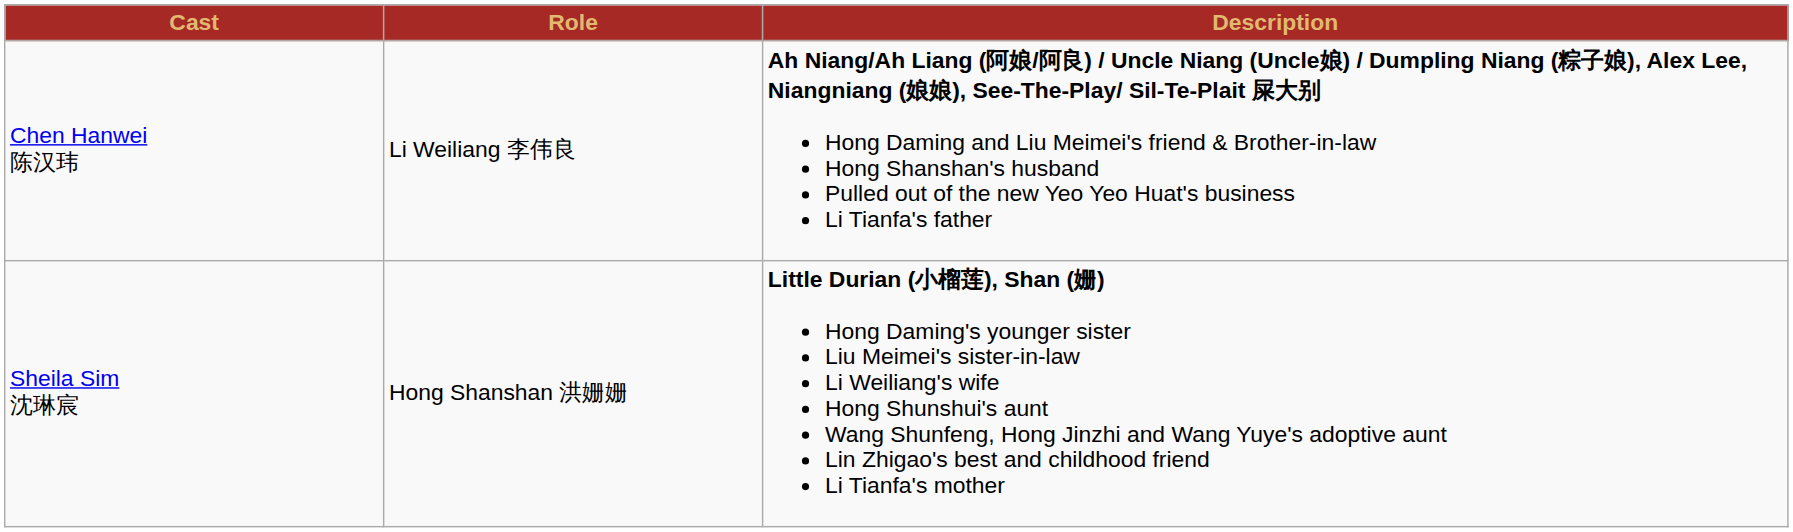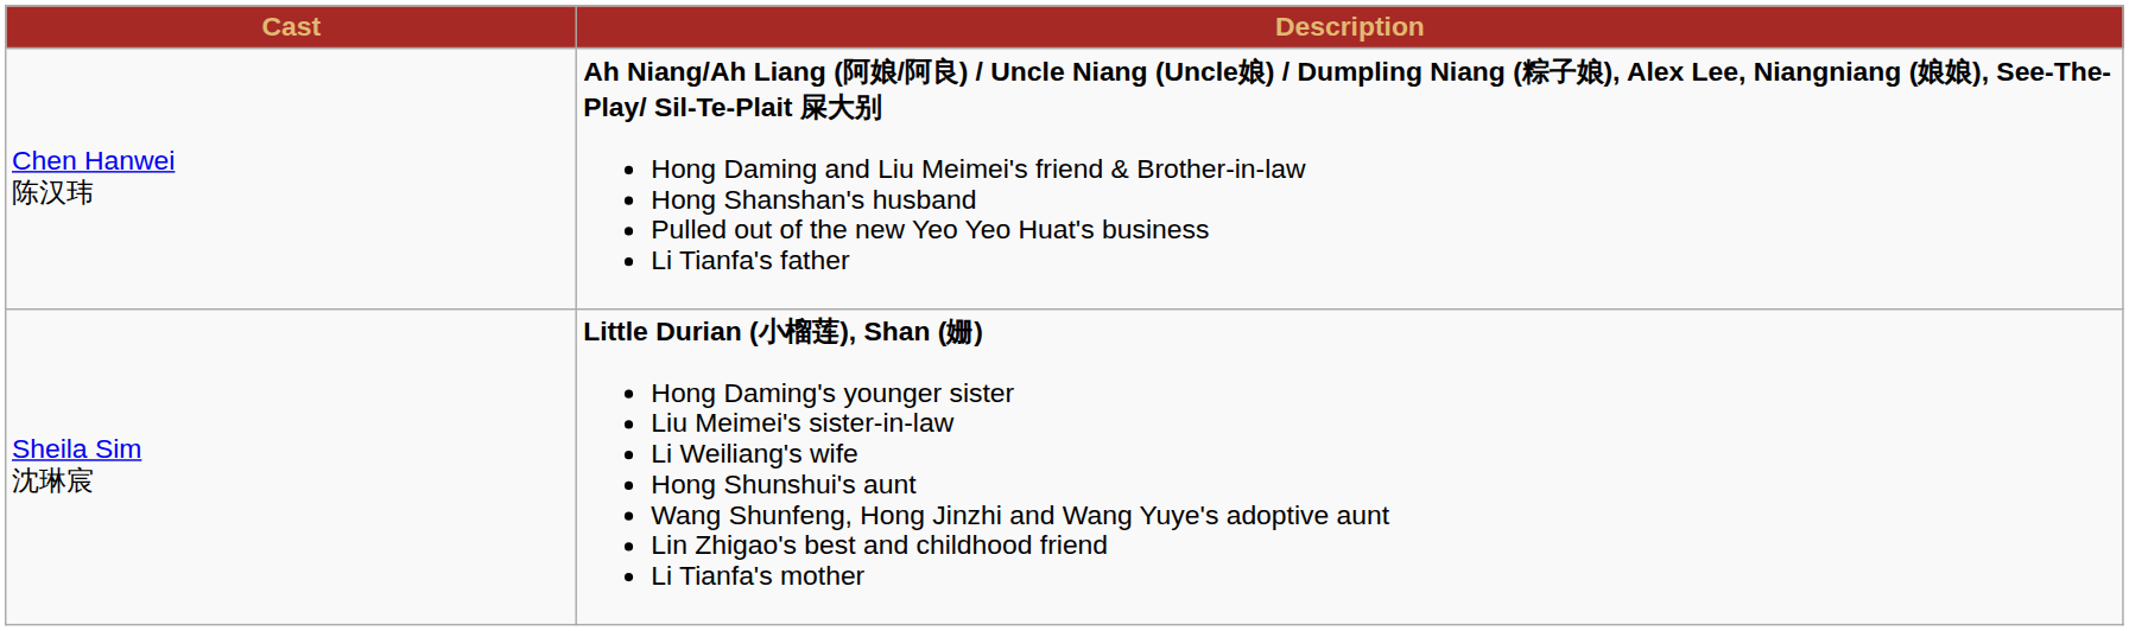- column: Role | Li Weiliang 李伟良 | Hong Shanshan 洪姗姗
